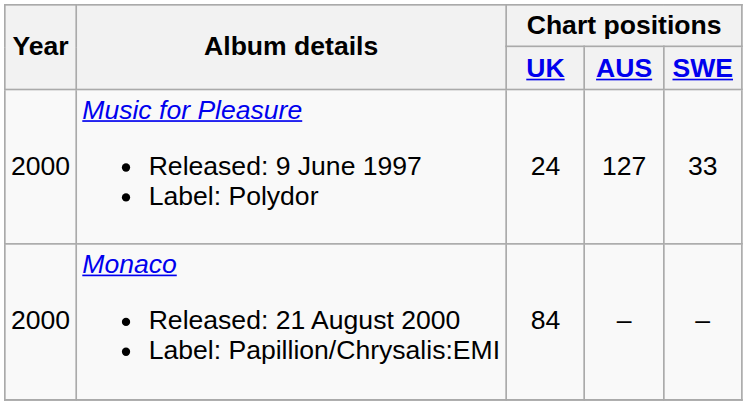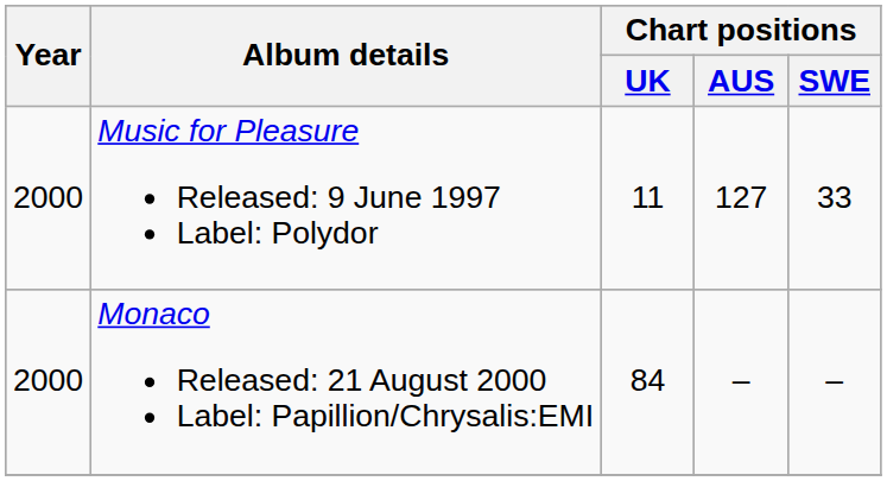Music for Pleasure Released: 9 June 1997 Label: Polydor | Chart positions / UK: 24 -> 11
